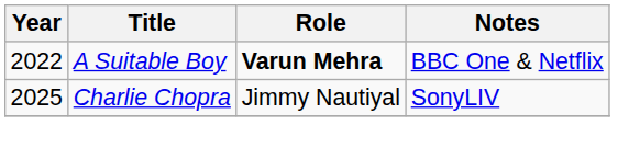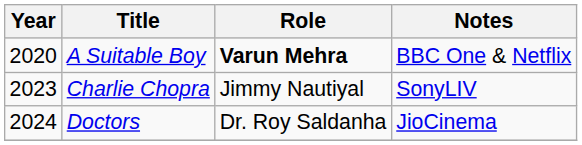A Suitable Boy | Year: 2022 -> 2020
Charlie Chopra | Year: 2025 -> 2023
+ row: 2024 | Doctors | Dr. Roy Saldanha | JioCinema
